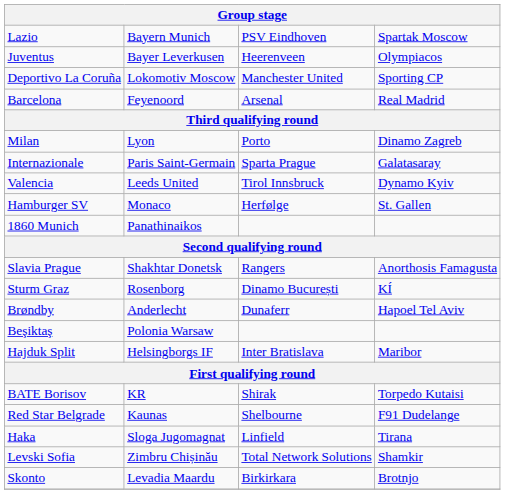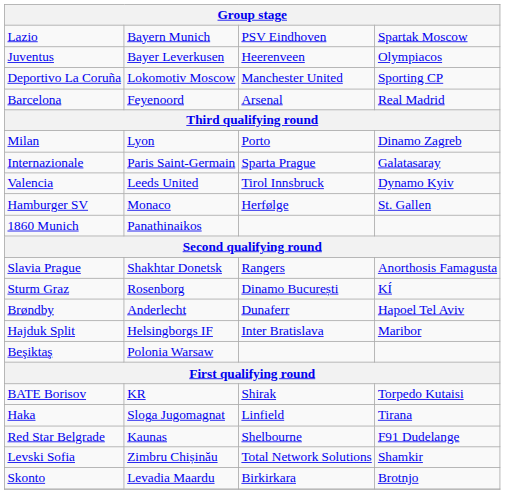rows swapped: Hajduk Split <-> Beşiktaş
rows swapped: Haka <-> Red Star Belgrade
